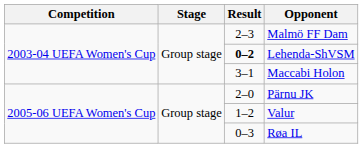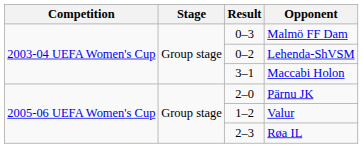Malmö FF Dam | Result: 2–3 -> 0–3
Lehenda-ShVSM | Result: bold -> normal
Røa IL | Result: 0–3 -> 2–3
